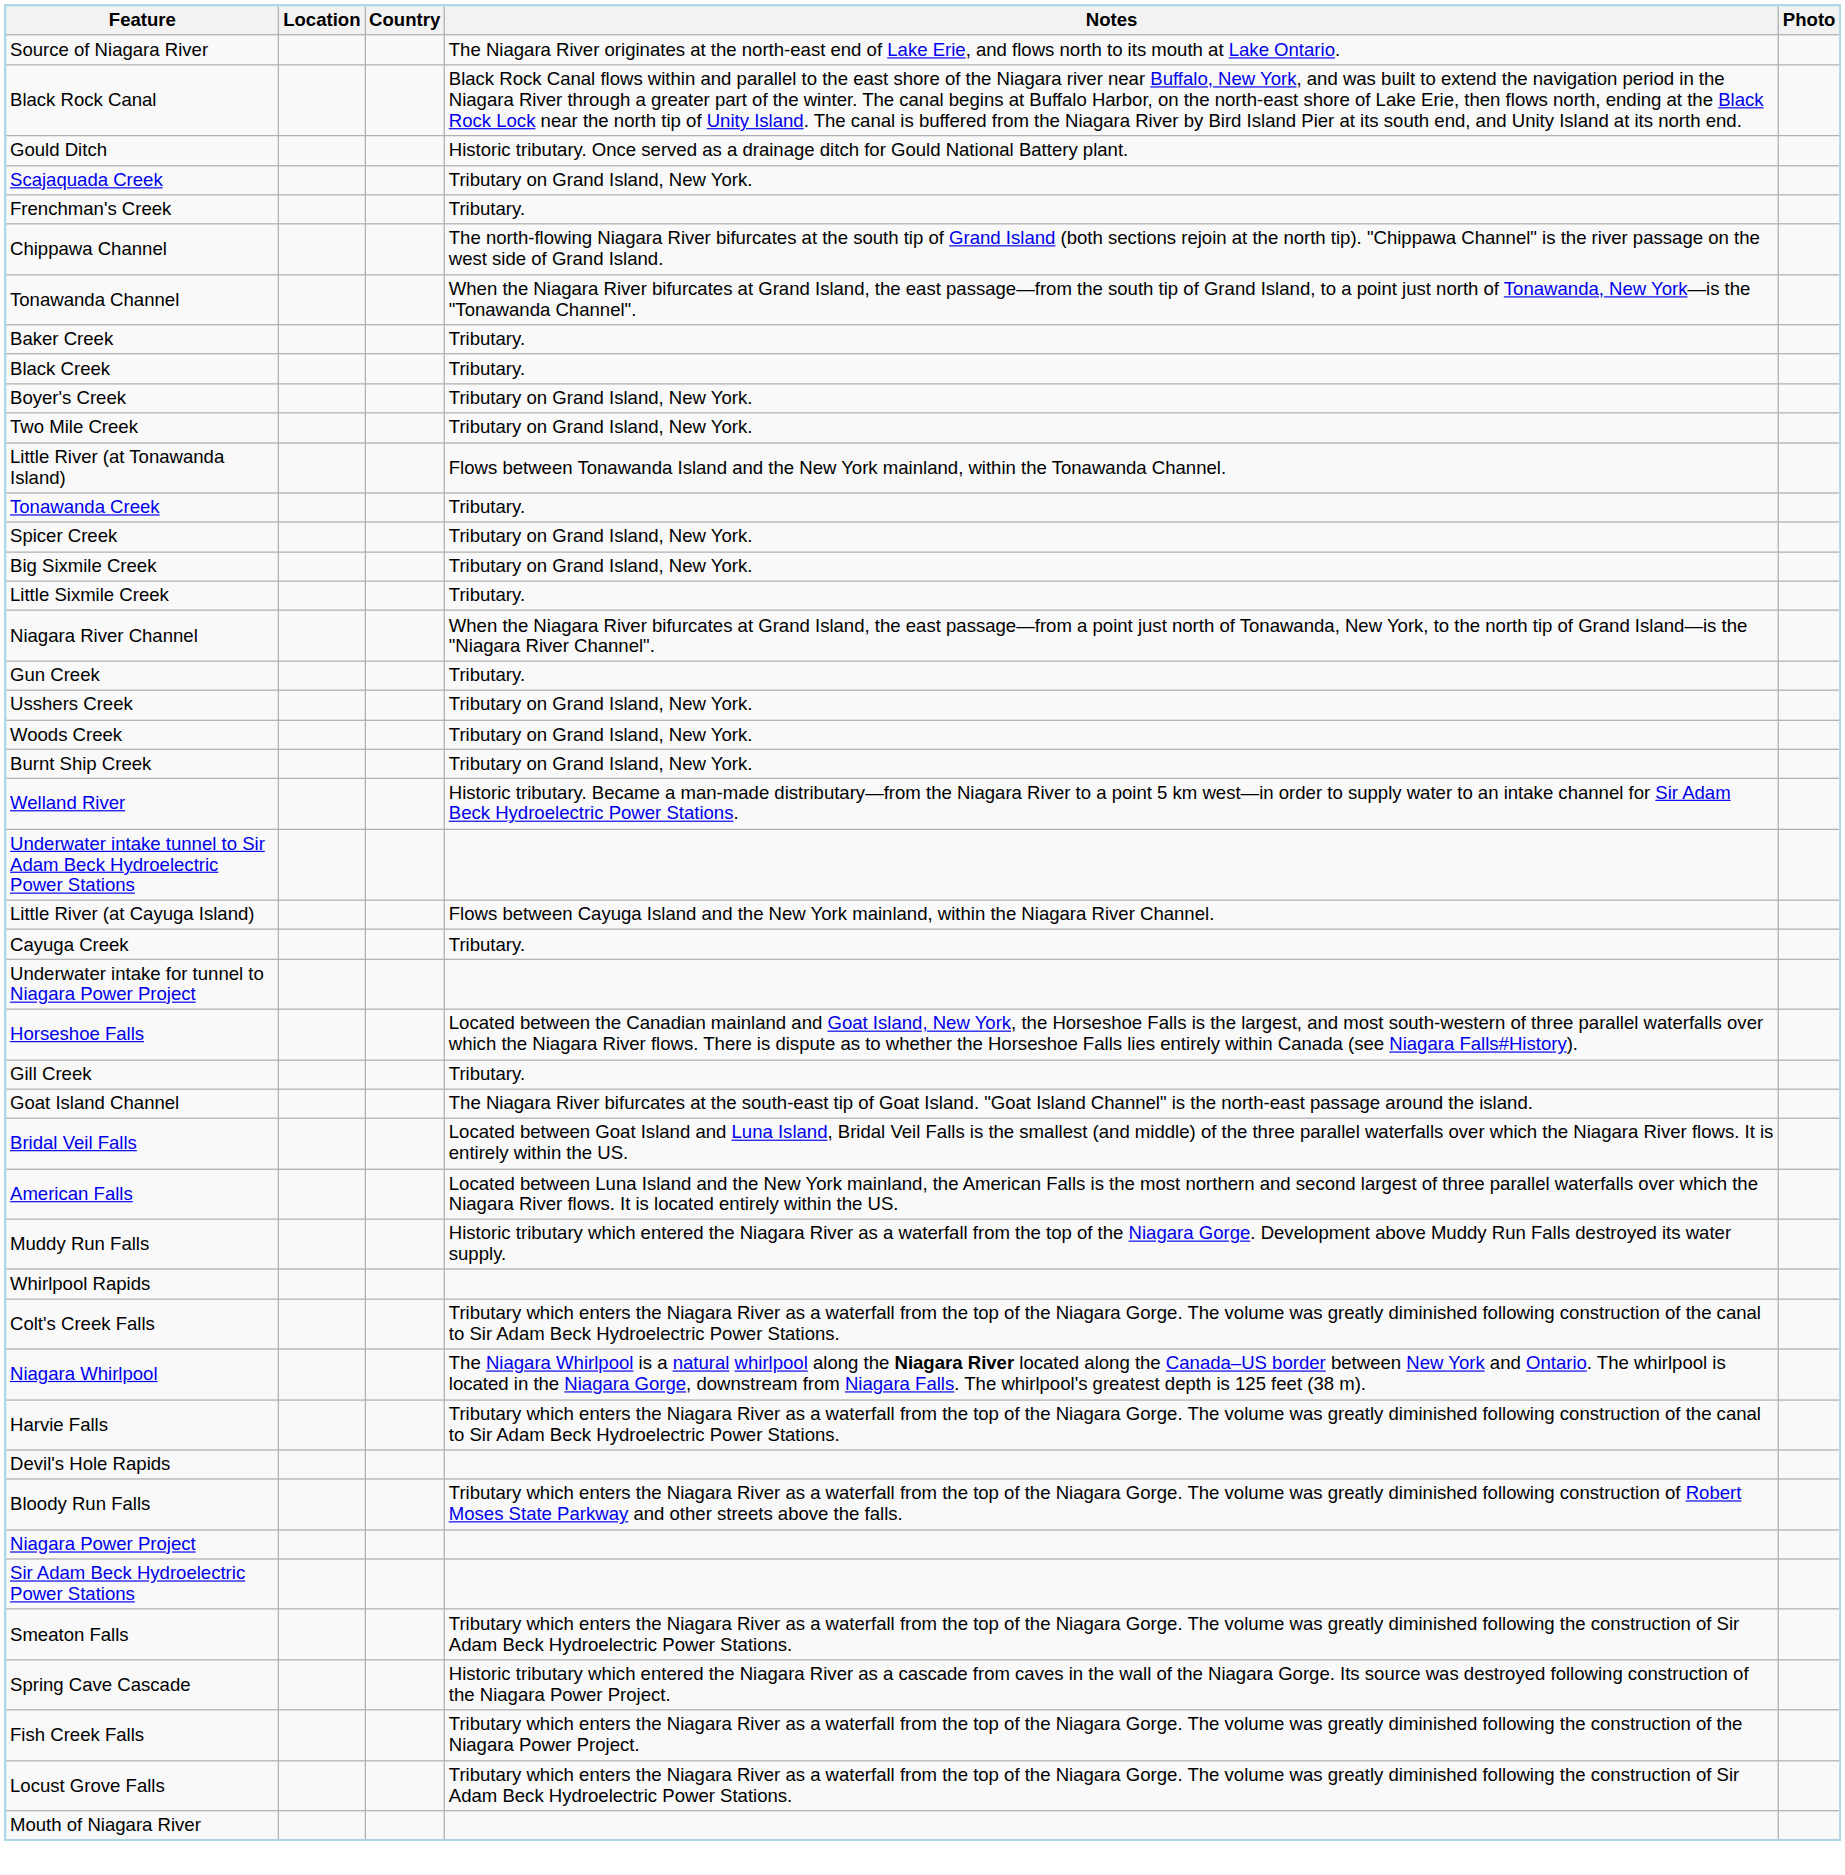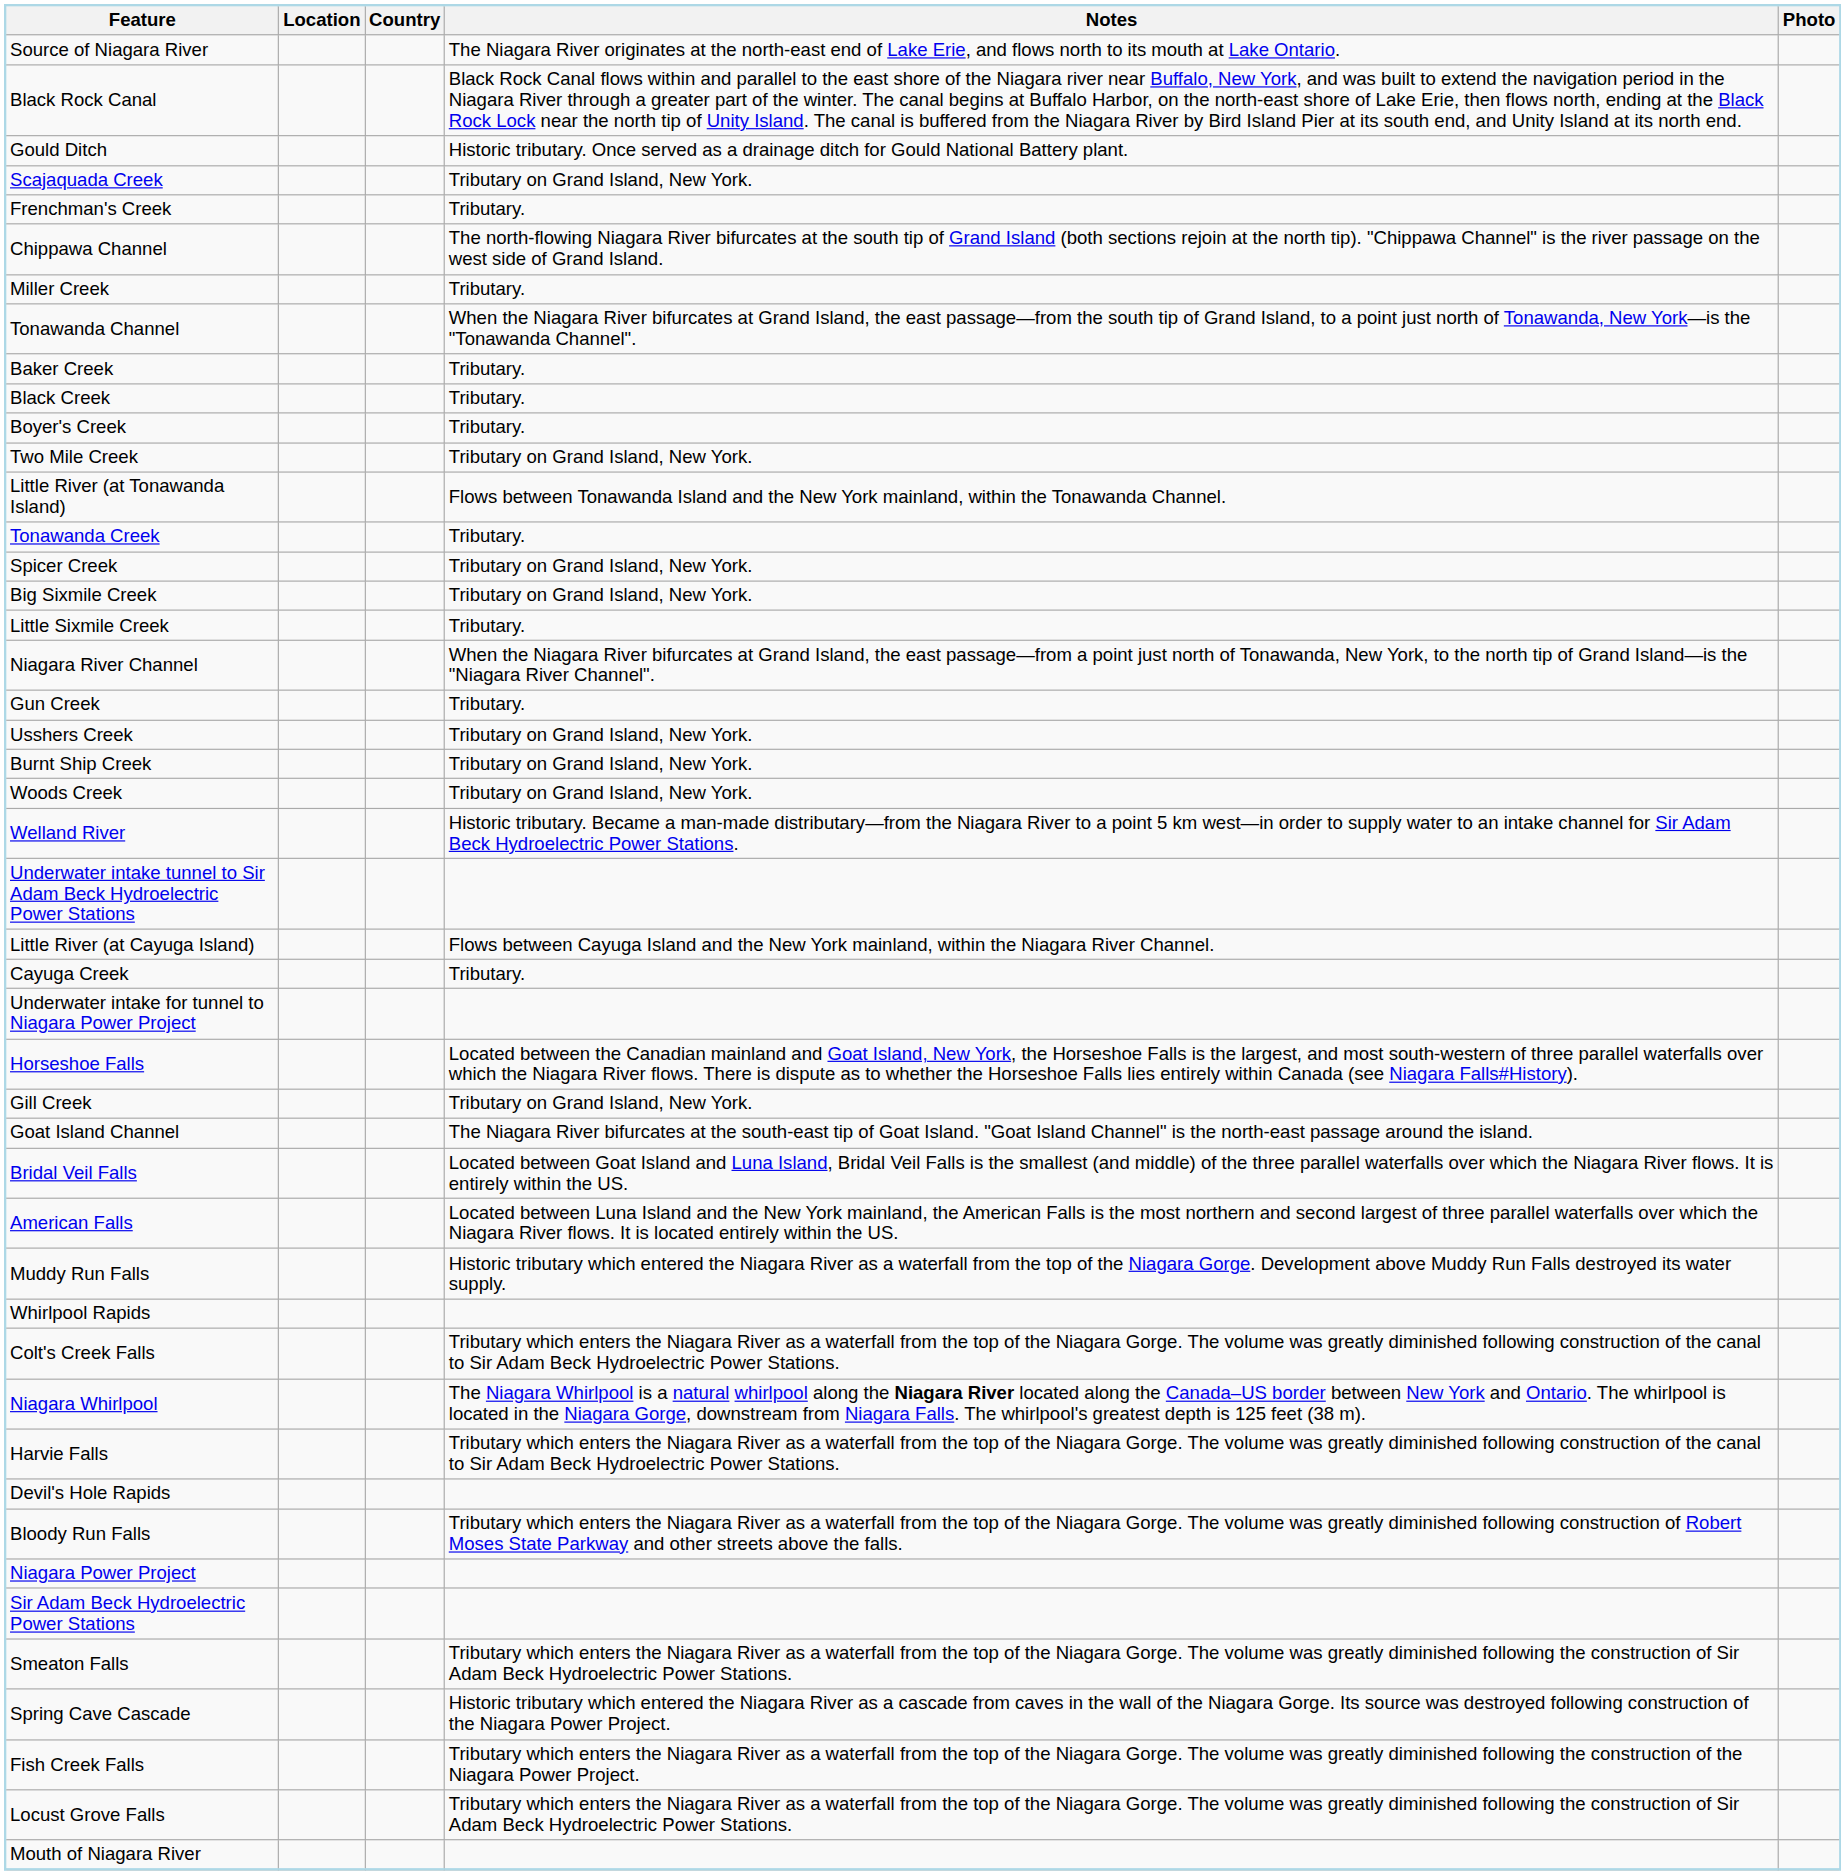+ row: Miller Creek | Tributary.
Boyer's Creek | Notes: Tributary on Grand Island, New York. -> Tributary.
rows swapped: Burnt Ship Creek <-> Woods Creek
Gill Creek | Notes: Tributary. -> Tributary on Grand Island, New York.
